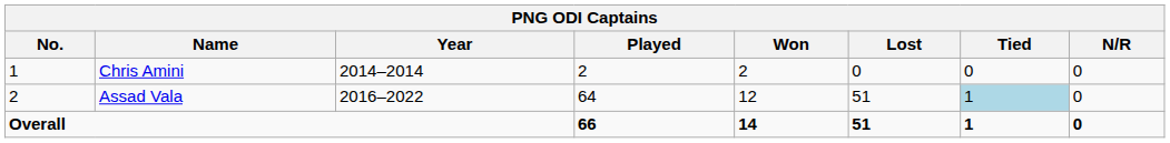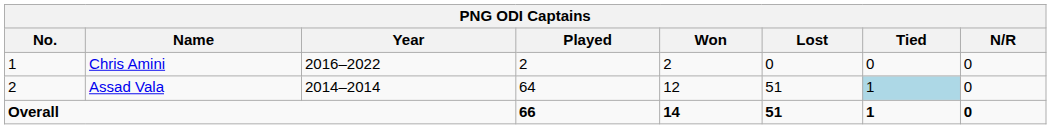Chris Amini | Year: 2014–2014 -> 2016–2022
Assad Vala | Year: 2016–2022 -> 2014–2014
